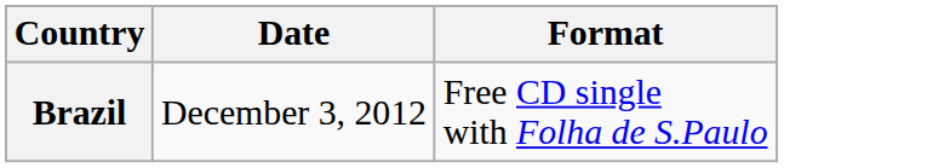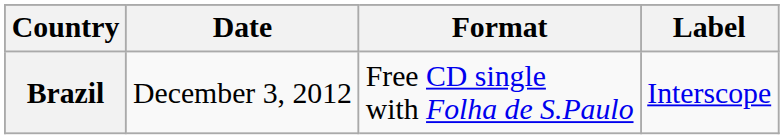+ column: Label | Interscope
